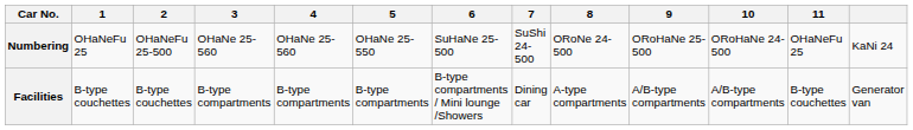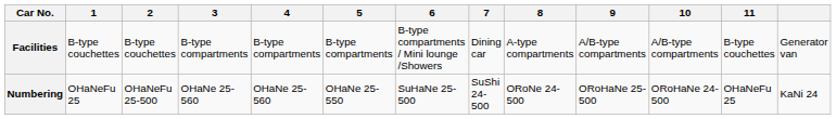rows swapped: Numbering <-> Facilities
